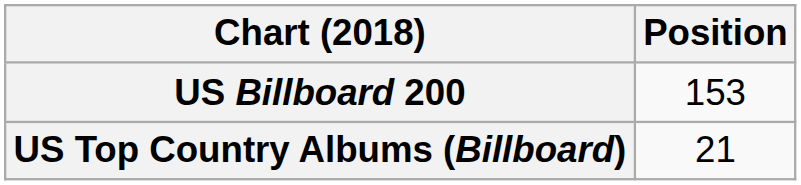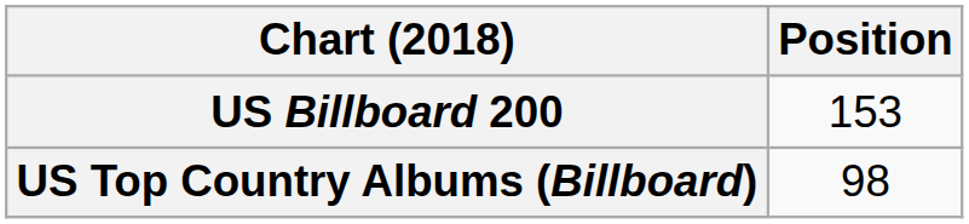US Top Country Albums (Billboard) | Position: 21 -> 98
